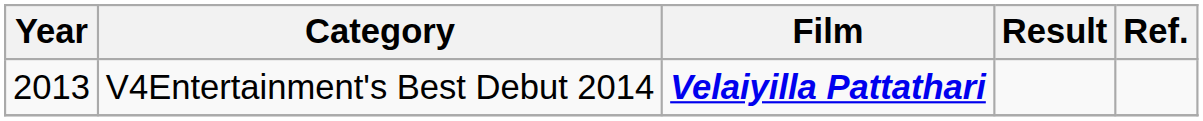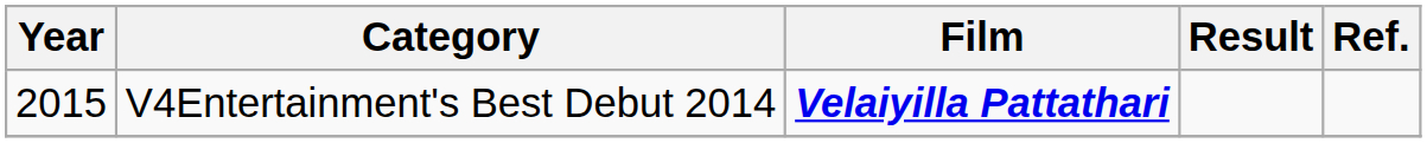V4Entertainment's Best Debut 2014 | Year: 2013 -> 2015
